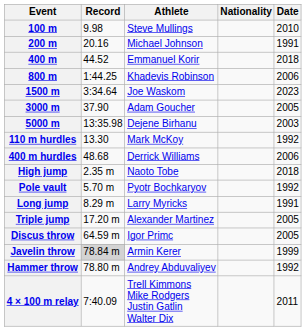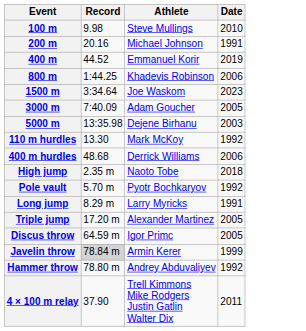- column: Nationality
400 m | Date: 2018 -> 2019
3000 m | Record: 37.90 -> 7:40.09
4 × 100 m relay | Record: 7:40.09 -> 37.90
